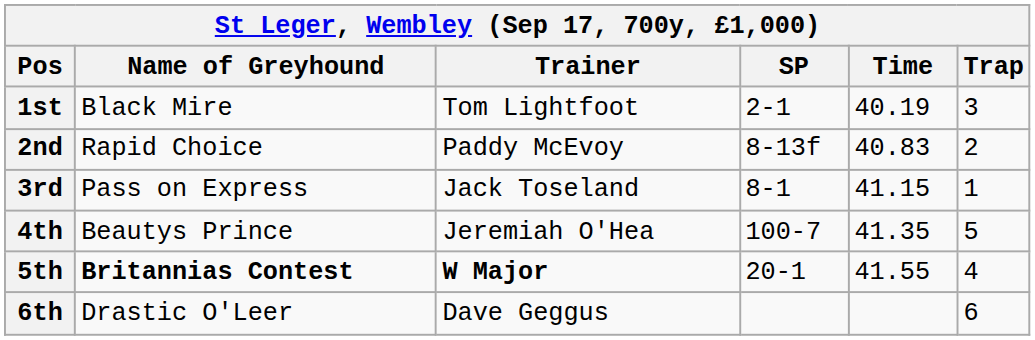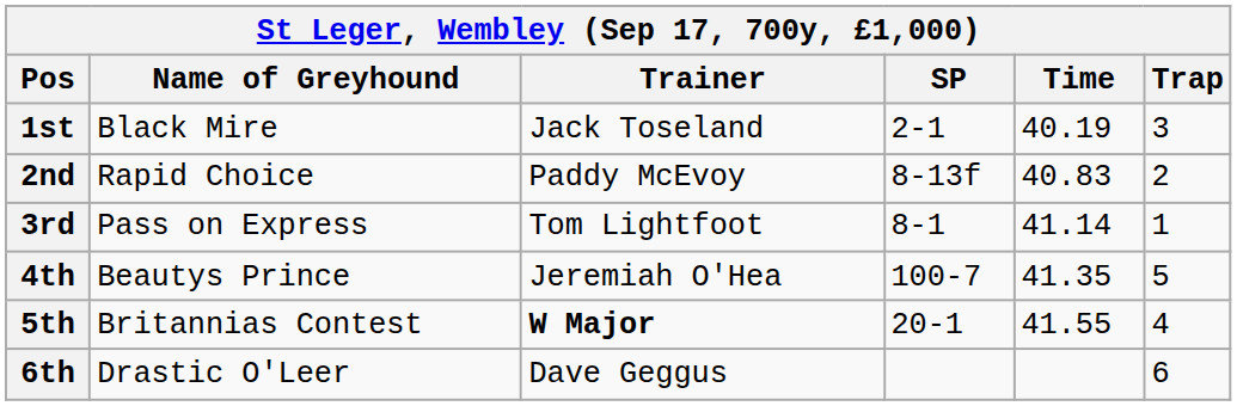1st | Trainer: Tom Lightfoot -> Jack Toseland
3rd | Trainer: Jack Toseland -> Tom Lightfoot
3rd | Time: 41.15 -> 41.14
5th | Name of Greyhound: bold -> normal
